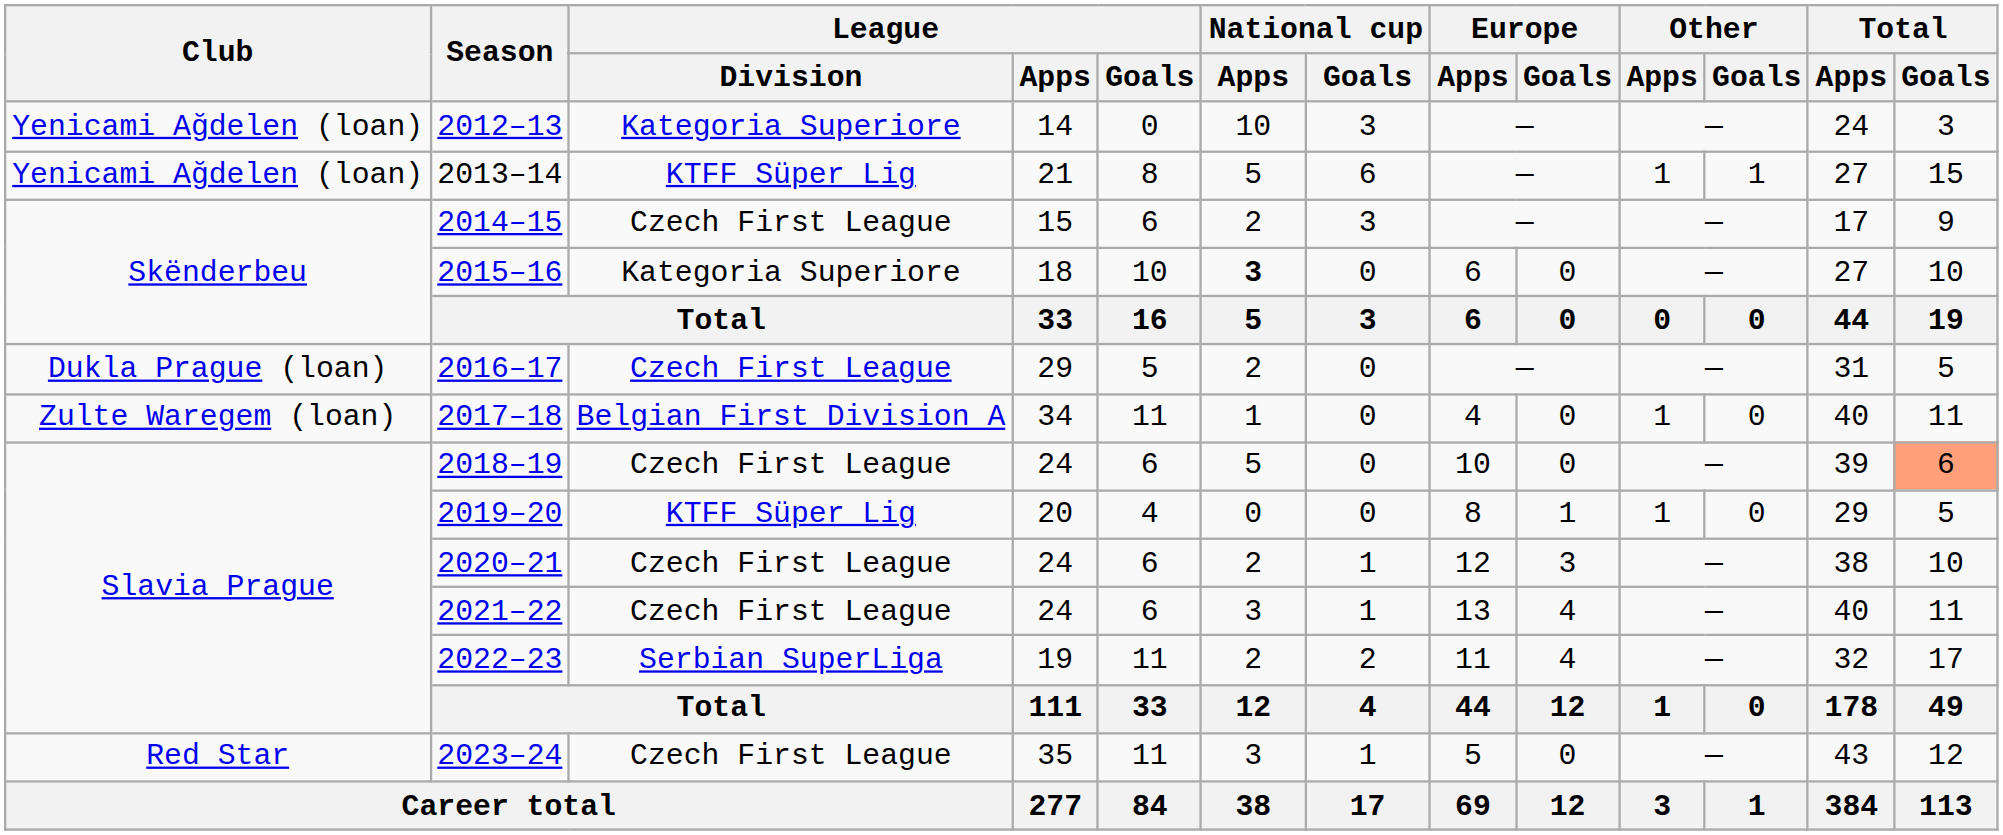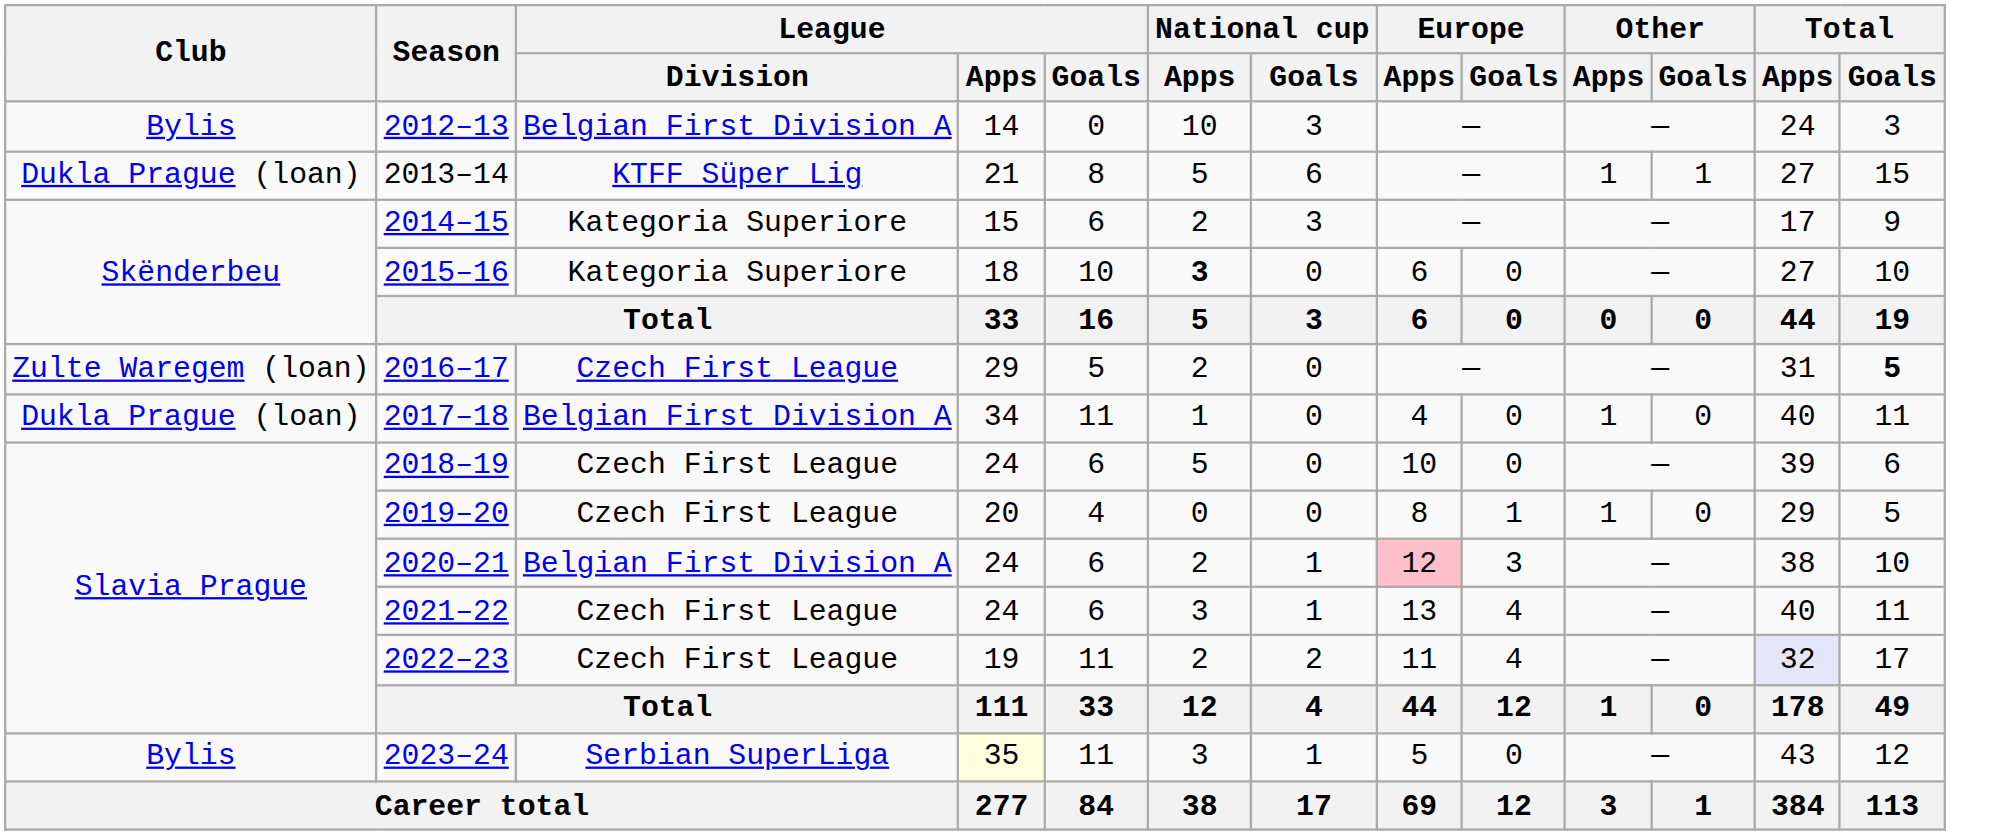2012–13 | Club: Yenicami Ağdelen (loan) -> Bylis
2012–13 | League / Division: Kategoria Superiore -> Belgian First Division A
2013–14 | Club: Yenicami Ağdelen (loan) -> Dukla Prague (loan)
2014–15 | League / Division: Czech First League -> Kategoria Superiore
2016–17 | Club: Dukla Prague (loan) -> Zulte Waregem (loan)
2016–17 | Total / Goals: normal -> bold
2017–18 | Club: Zulte Waregem (loan) -> Dukla Prague (loan)
2018–19 | Total / Goals: lightsalmon background -> no background
2019–20 | League / Division: KTFF Süper Lig -> Czech First League
2020–21 | League / Division: Czech First League -> Belgian First Division A
2020–21 | Europe / Apps: no background -> pink background
2022–23 | League / Division: Serbian SuperLiga -> Czech First League
2022–23 | Total / Apps: no background -> lavender background
2023–24 | Club: Red Star -> Bylis
2023–24 | League / Division: Czech First League -> Serbian SuperLiga
2023–24 | League / Apps: no background -> lightyellow background
